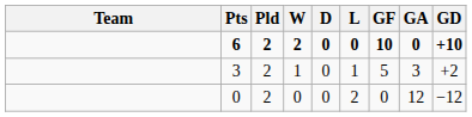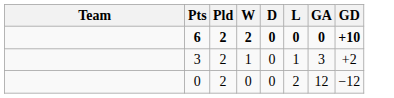- column: GF | 10 | 5 | 0
